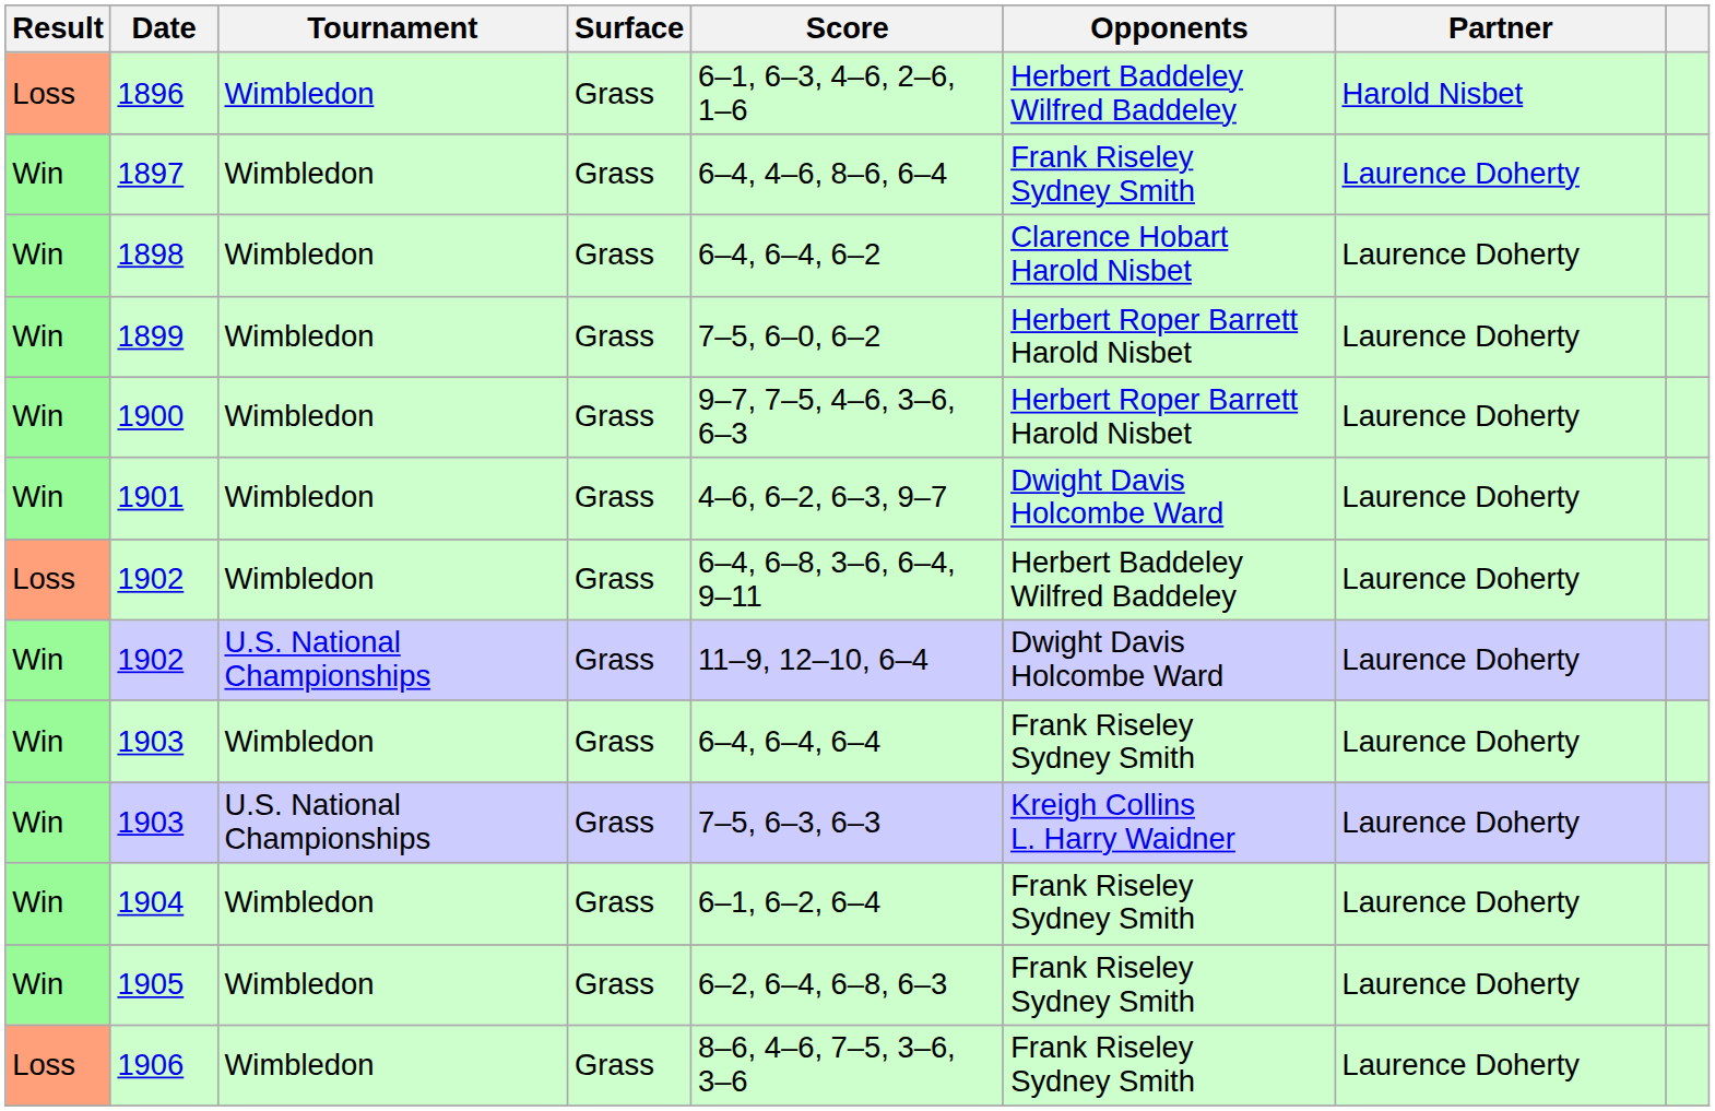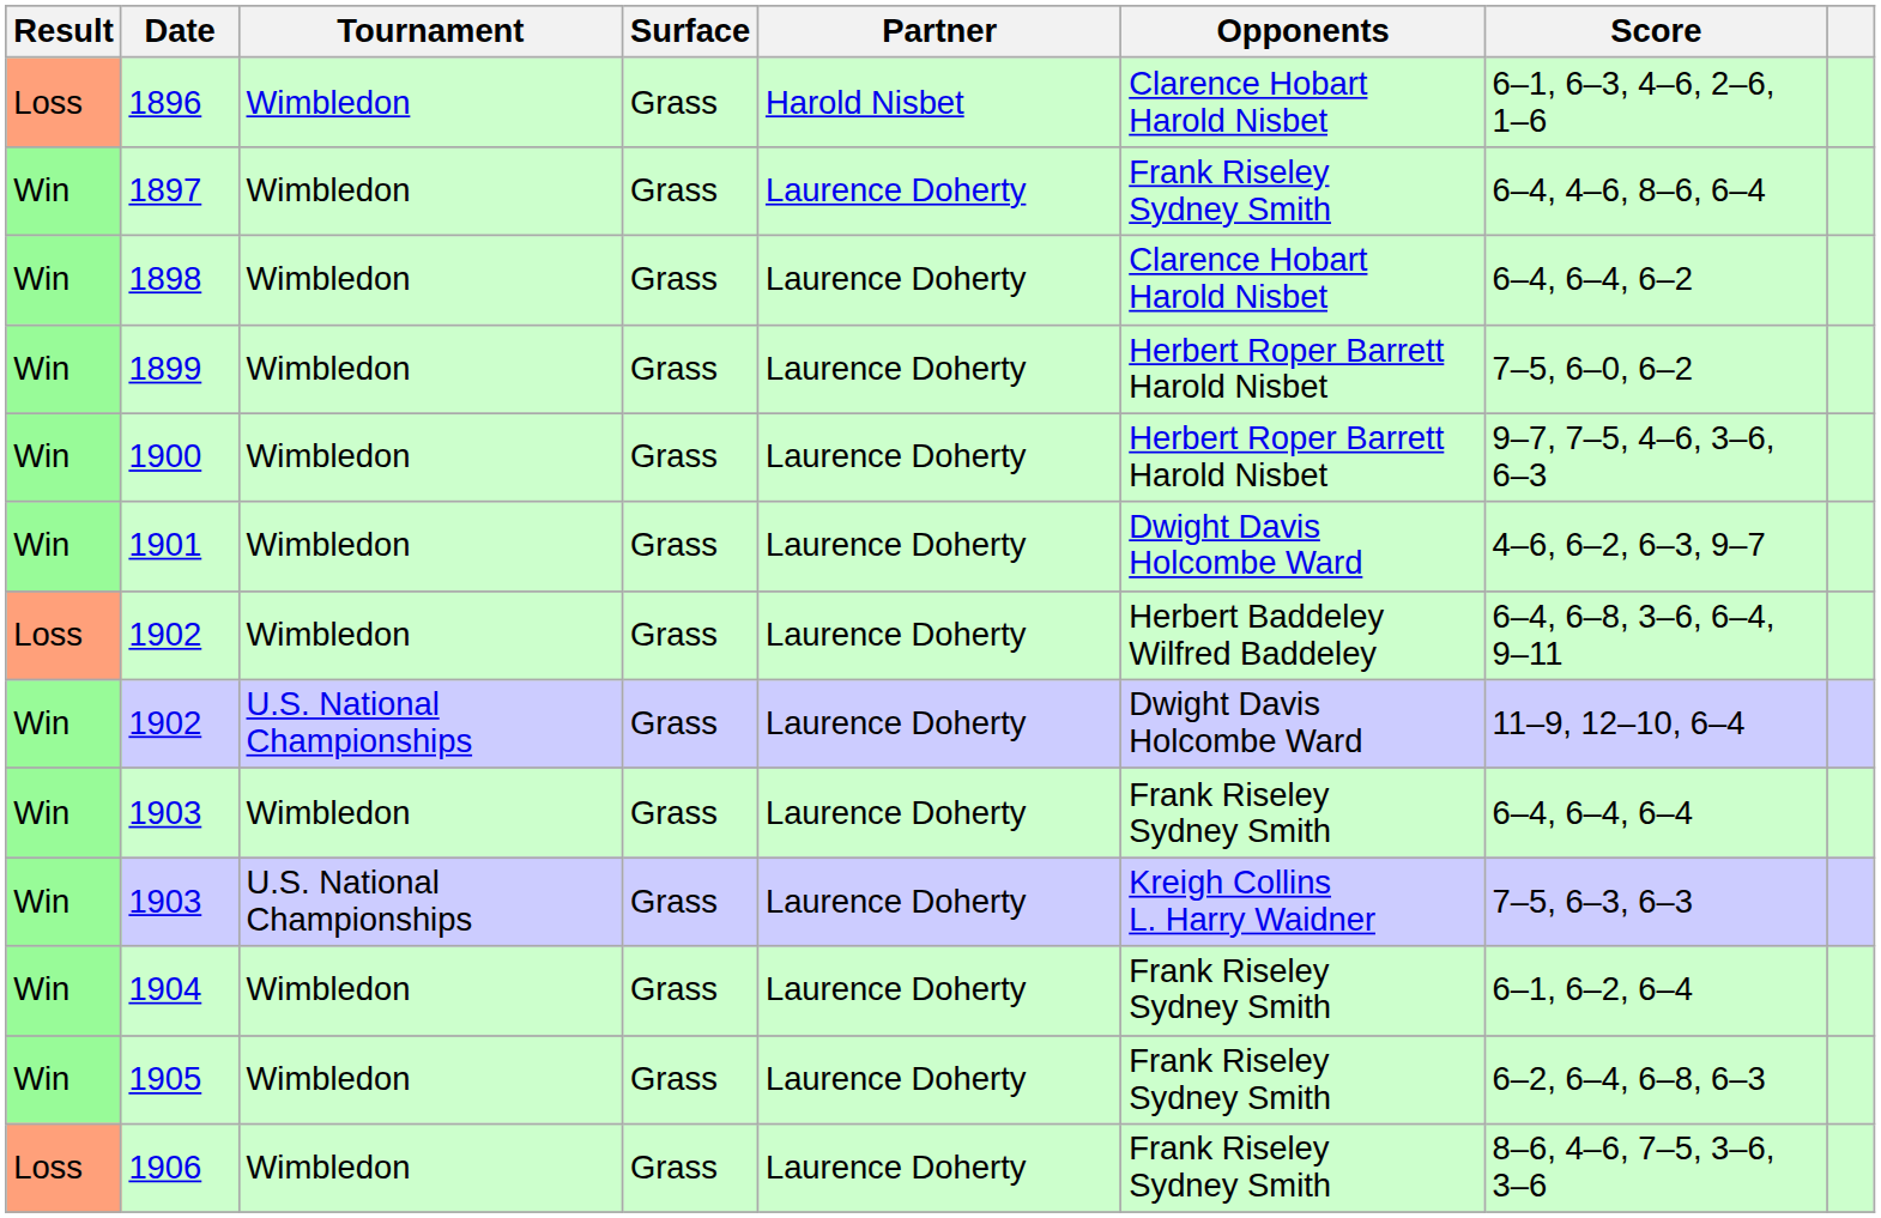columns swapped: Partner <-> Score
1896 | Opponents: Herbert Baddeley Wilfred Baddeley -> Clarence Hobart Harold Nisbet
